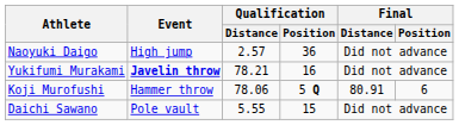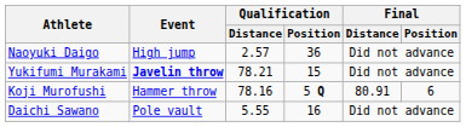Yukifumi Murakami | Qualification / Position: 16 -> 15
Koji Murofushi | Qualification / Distance: 78.06 -> 78.16
Daichi Sawano | Qualification / Position: 15 -> 16
